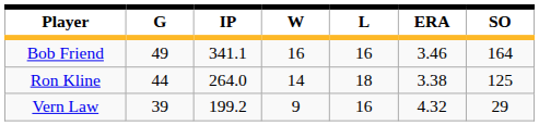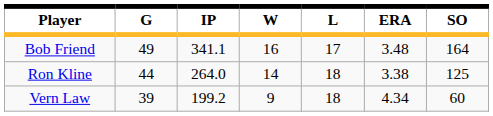Bob Friend | L: 16 -> 17
Bob Friend | ERA: 3.46 -> 3.48
Vern Law | L: 16 -> 18
Vern Law | ERA: 4.32 -> 4.34
Vern Law | SO: 29 -> 60
